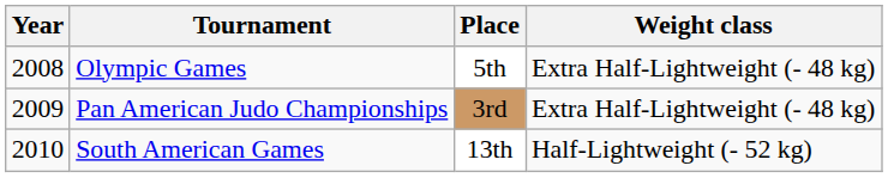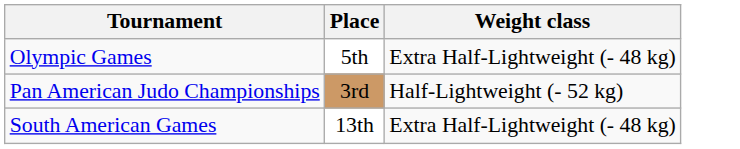- column: Year | 2008 | 2009 | 2010
Pan American Judo Championships | Weight class: Extra Half-Lightweight (- 48 kg) -> Half-Lightweight (- 52 kg)
South American Games | Weight class: Half-Lightweight (- 52 kg) -> Extra Half-Lightweight (- 48 kg)
